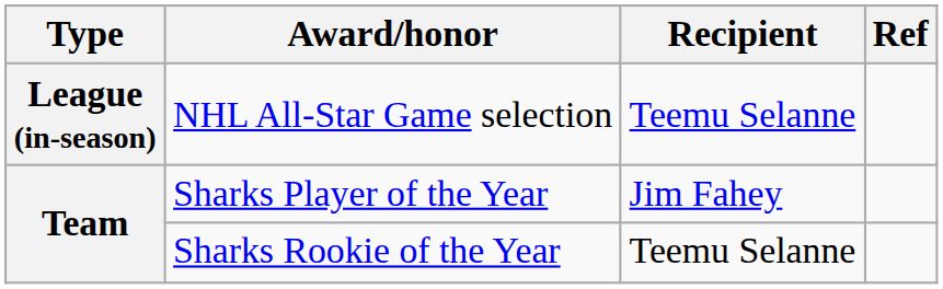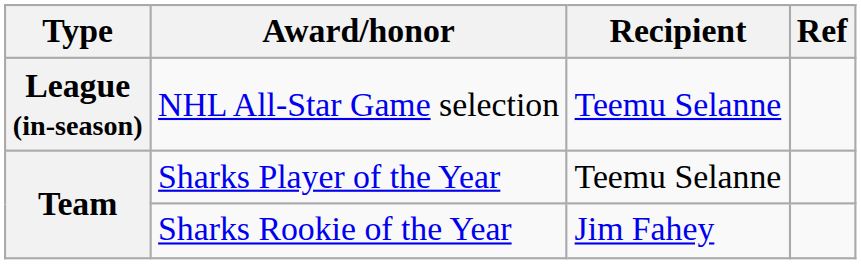Sharks Player of the Year | Recipient: Jim Fahey -> Teemu Selanne
Sharks Rookie of the Year | Recipient: Teemu Selanne -> Jim Fahey
